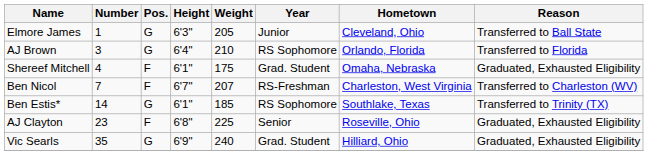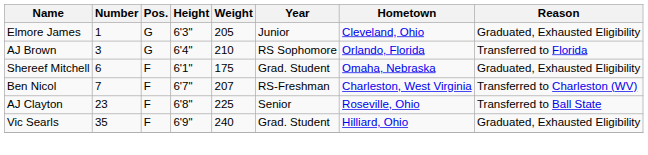Elmore James | Reason: Transferred to Ball State -> Graduated, Exhausted Eligibility
Shereef Mitchell | Number: 4 -> 6
- row: Ben Estis* | 14 | G | 6'1" | 185 | RS Sophomore | Southlake, Texas | Transferred to Trinity (TX)
AJ Clayton | Reason: Graduated, Exhausted Eligibility -> Transferred to Ball State
Vic Searls | Pos.: G -> F
